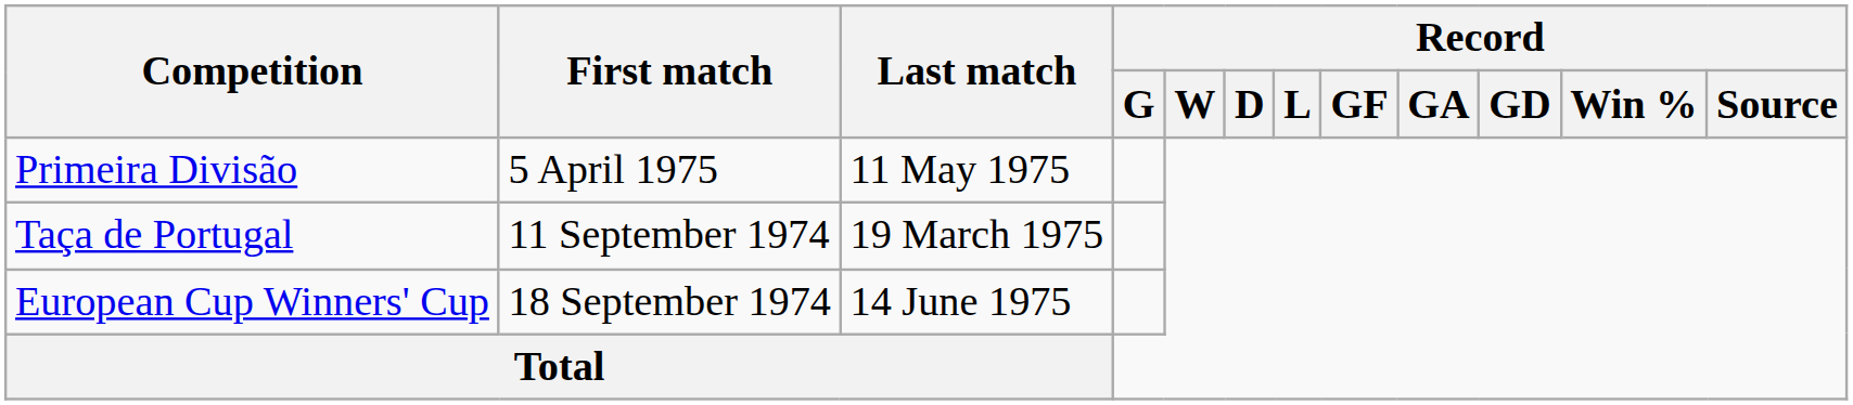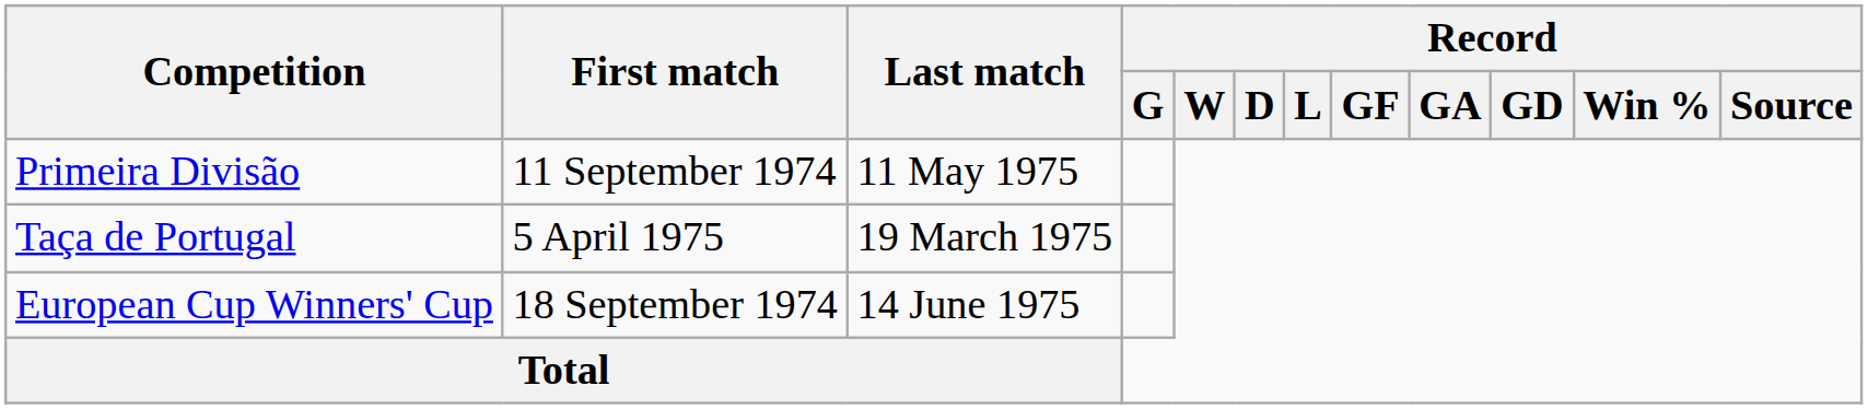Primeira Divisão | First match: 5 April 1975 -> 11 September 1974
Taça de Portugal | First match: 11 September 1974 -> 5 April 1975
